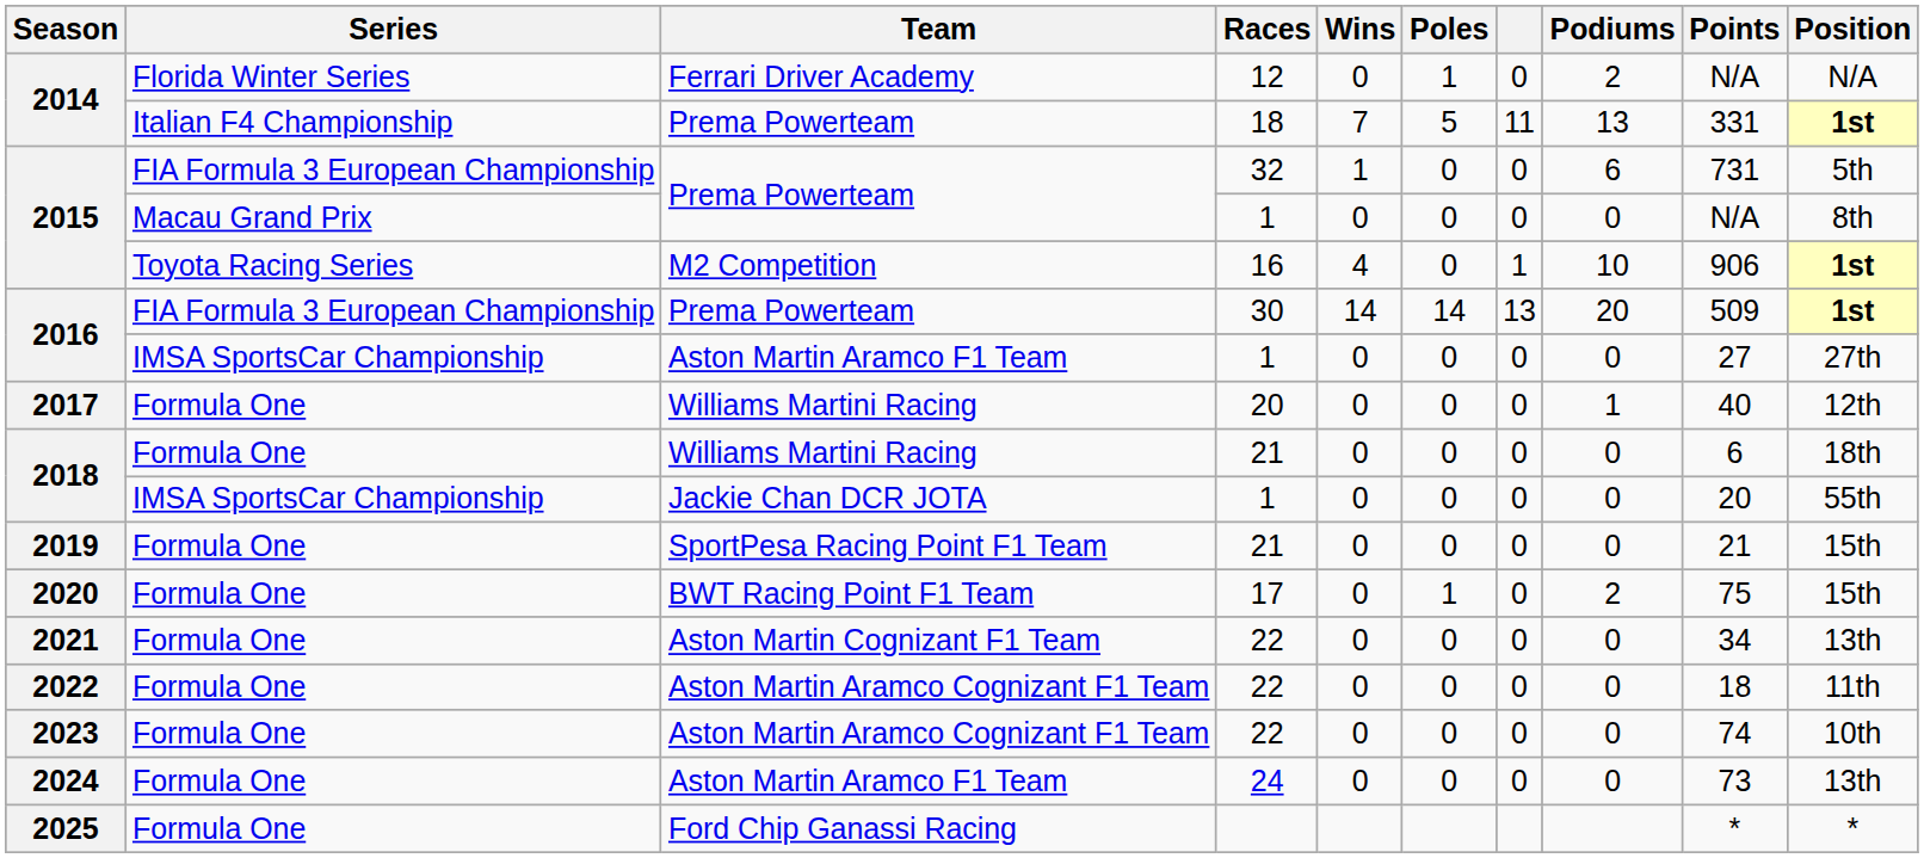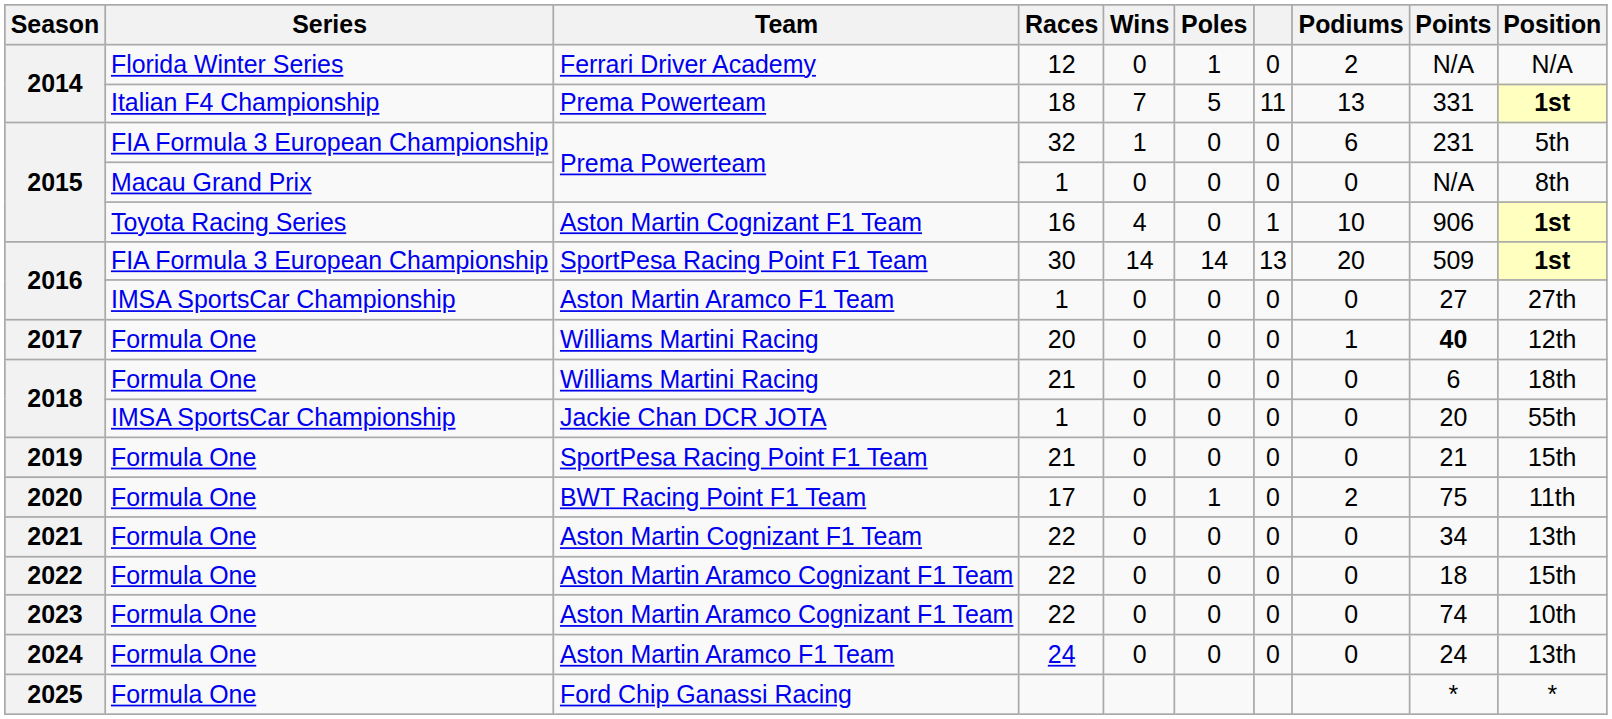2015 / 32 | Points: 731 -> 231
2015 / 16 | Team: M2 Competition -> Aston Martin Cognizant F1 Team
2016 / 30 | Team: Prema Powerteam -> SportPesa Racing Point F1 Team
2017 | Points: normal -> bold
2020 | Position: 15th -> 11th
2022 | Position: 11th -> 15th
2024 | Points: 73 -> 24
